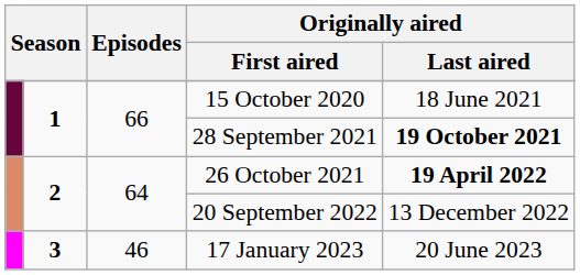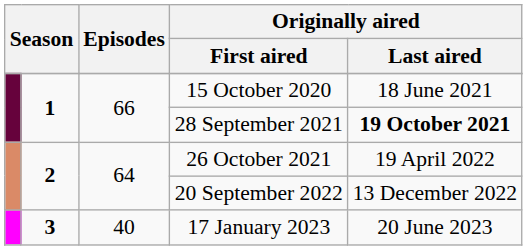26 October 2021 | Originally aired / Last aired: bold -> normal
17 January 2023 | Episodes: 46 -> 40
